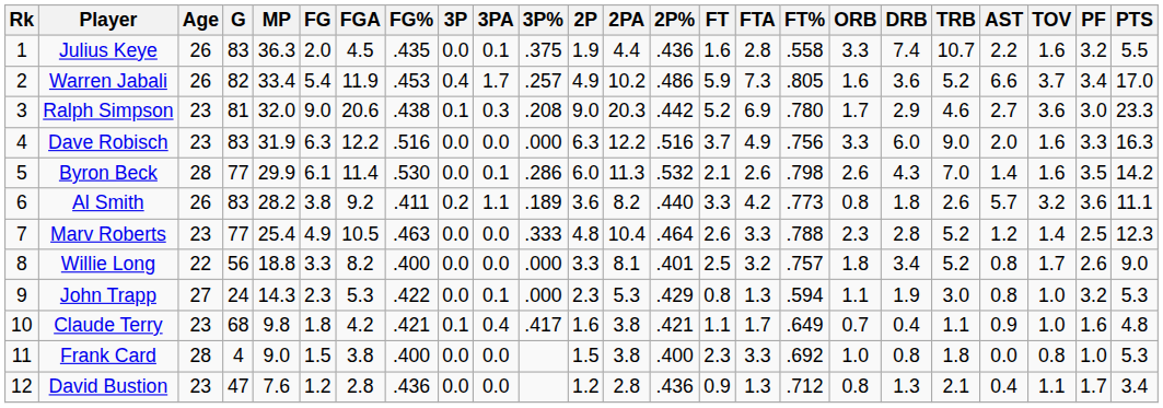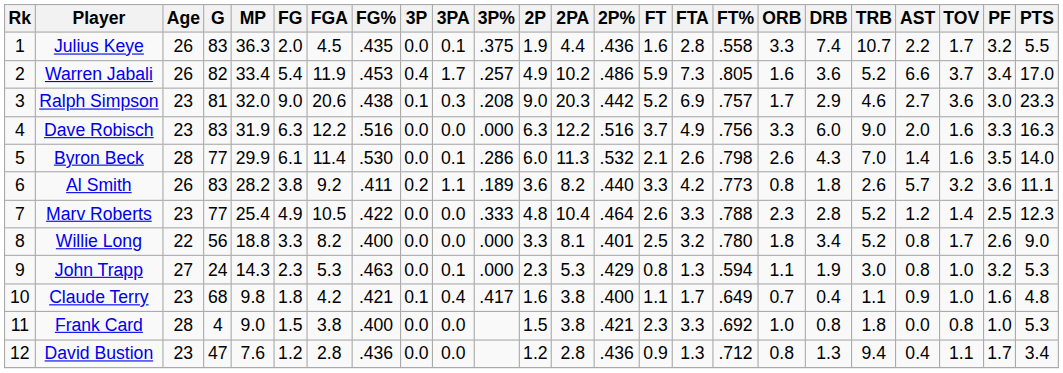Julius Keye | TOV: 1.6 -> 1.7
Ralph Simpson | FT%: .780 -> .757
Byron Beck | PTS: 14.2 -> 14.0
Marv Roberts | FG%: .463 -> .422
Willie Long | FT%: .757 -> .780
John Trapp | FG%: .422 -> .463
Claude Terry | 2P%: .421 -> .400
Frank Card | 2P%: .400 -> .421
David Bustion | TRB: 2.1 -> 9.4
